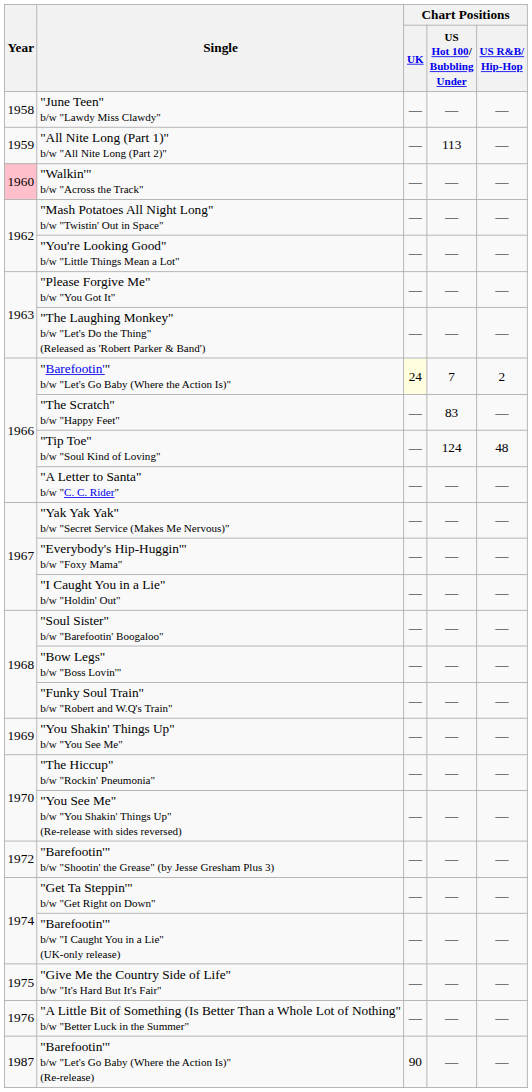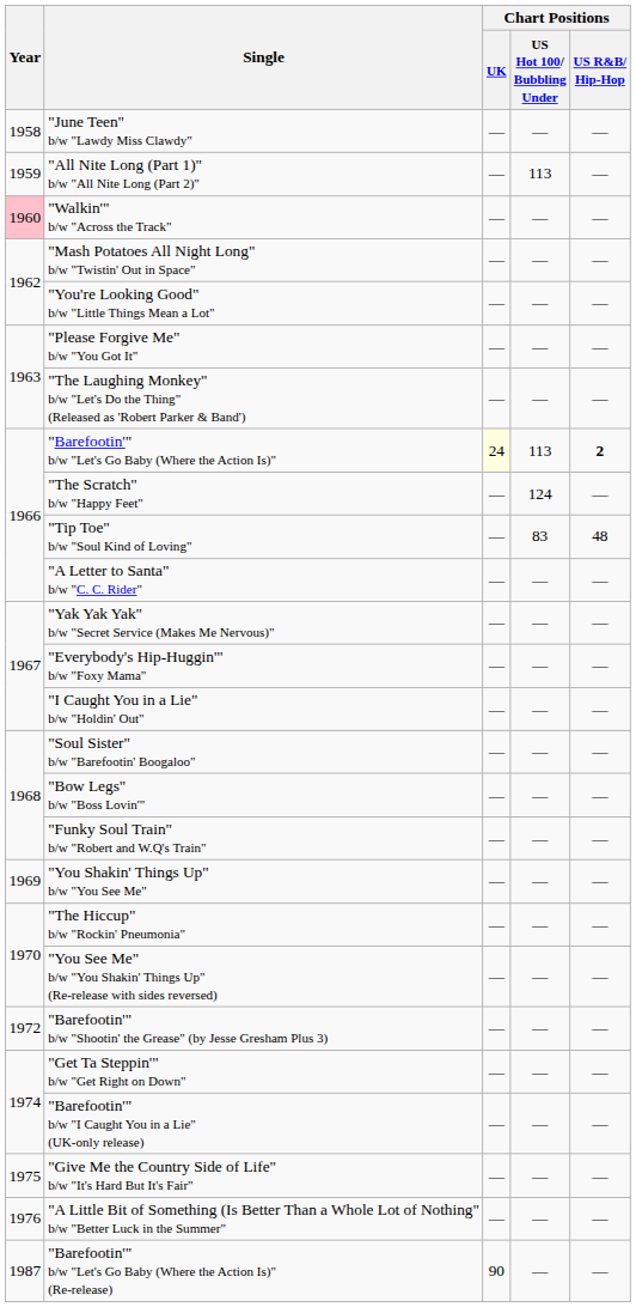"Barefootin'" b/w "Let's Go Baby (Where the Action Is)" | Chart Positions / US Hot 100/ Bubbling Under: 7 -> 113
"Barefootin'" b/w "Let's Go Baby (Where the Action Is)" | Chart Positions / US R&B/ Hip-Hop: normal -> bold
"The Scratch" b/w "Happy Feet" | Chart Positions / US Hot 100/ Bubbling Under: 83 -> 124
"Tip Toe" b/w "Soul Kind of Loving" | Chart Positions / US Hot 100/ Bubbling Under: 124 -> 83
